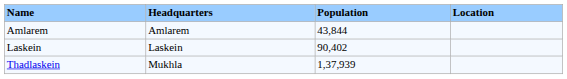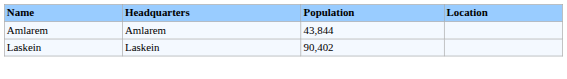- row: Thadlaskein | Mukhla | 1,37,939
